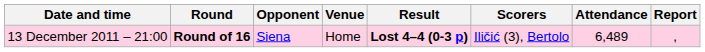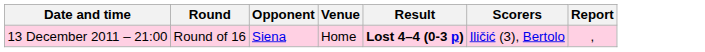- column: Attendance | 6,489
13 December 2011 – 21:00 | Round: bold -> normal
